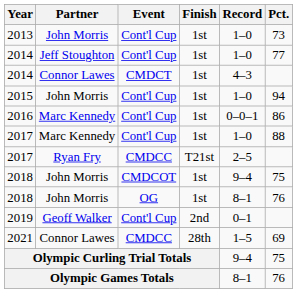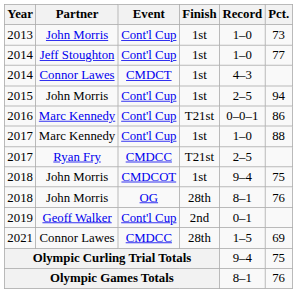2015 | Record: 1–0 -> 2–5
2016 | Finish: 1st -> T21st
2018 / OG | Finish: 1st -> 28th
